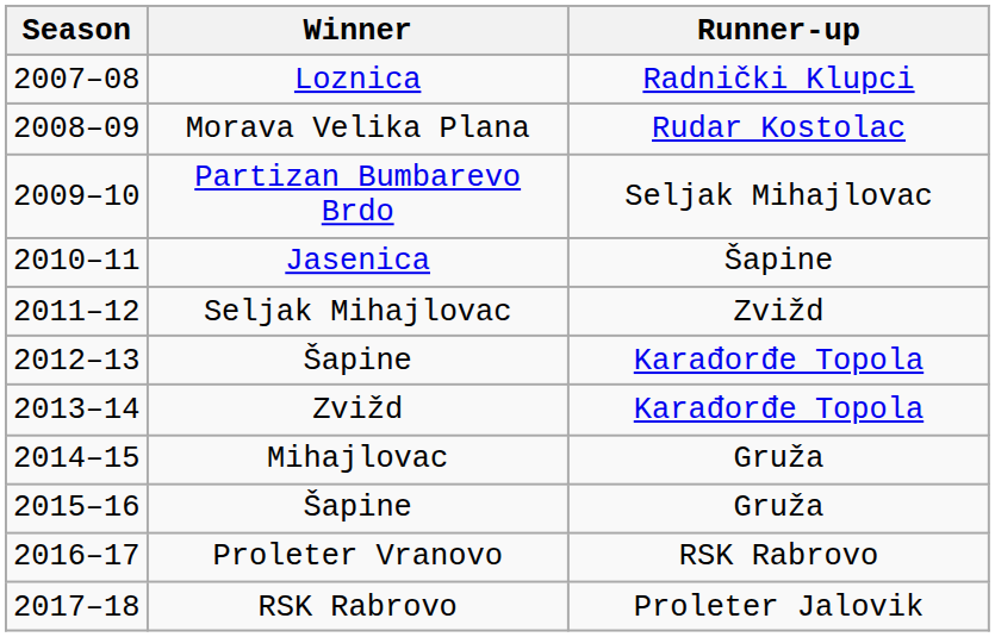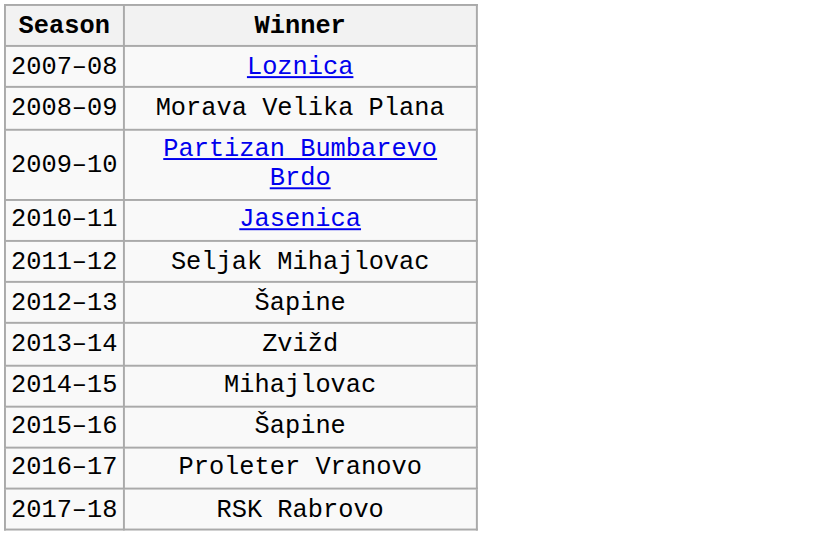- column: Runner-up | Radnički Klupci | Rudar Kostolac | Seljak Mihajlovac | Šapine | Zvižd | Karađorđe Topola | Karađorđe Topola | Gruža | Gruža | RSK Rabrovo | Proleter Jalovik
